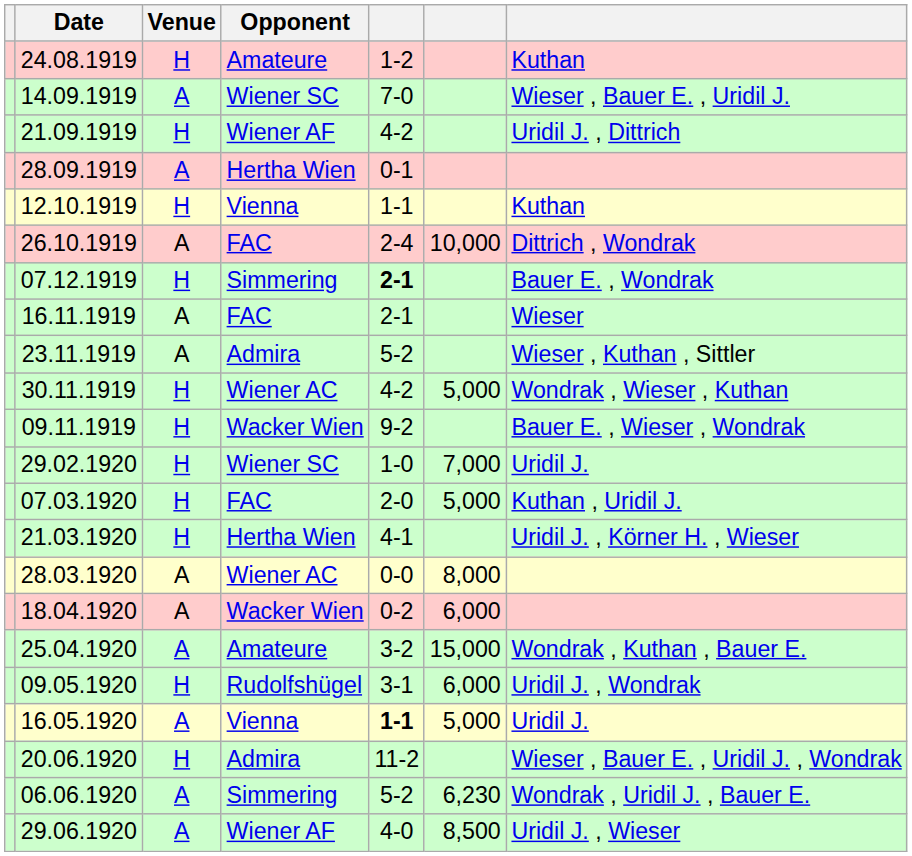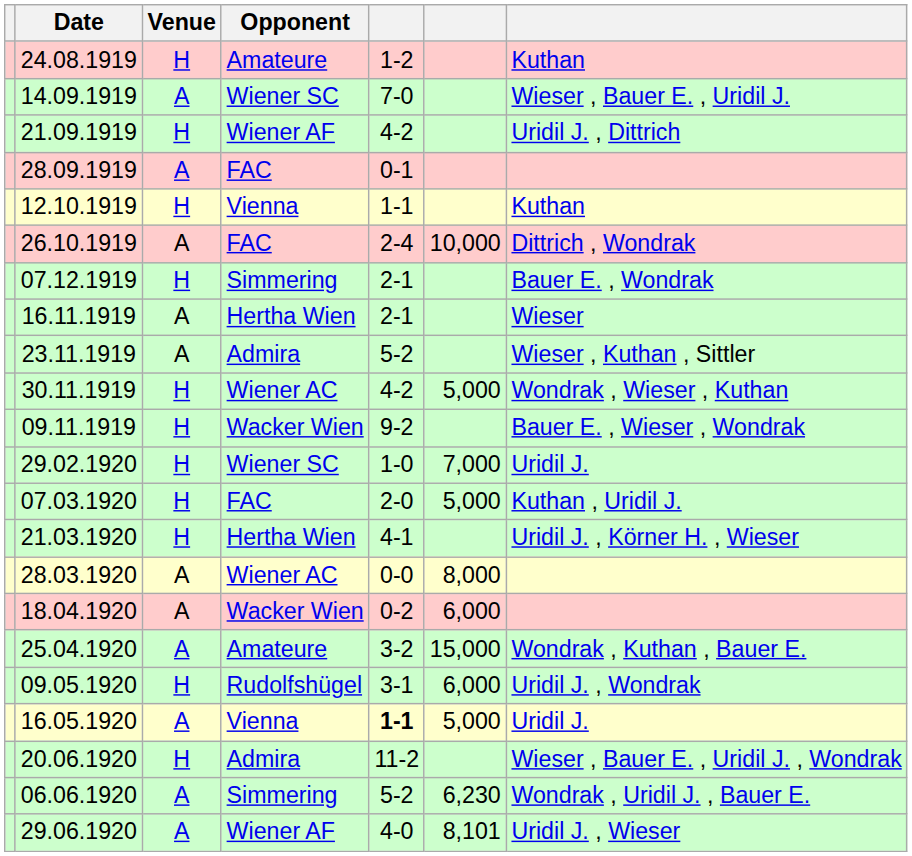28.09.1919 | Opponent: Hertha Wien -> FAC
07.12.1919 | column 5: bold -> normal
16.11.1919 | Opponent: FAC -> Hertha Wien
29.06.1920 | column 6: 8,500 -> 8,101
